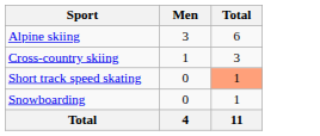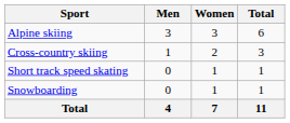+ column: Women | 3 | 2 | 1 | 1 | 7
Short track speed skating | Total: lightsalmon background -> no background
